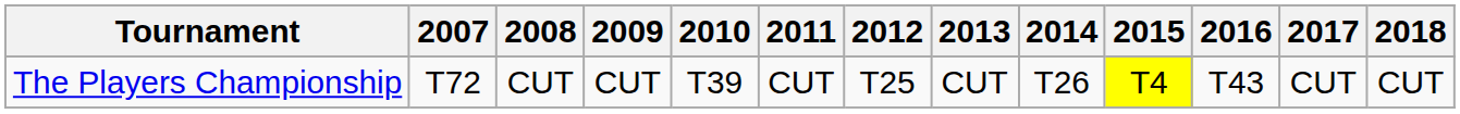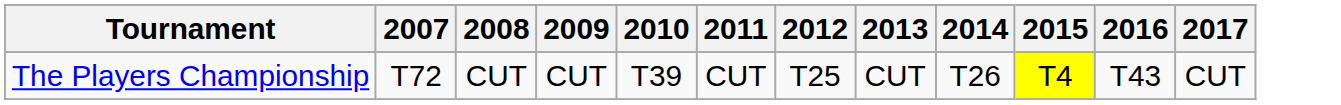- column: 2018 | CUT
